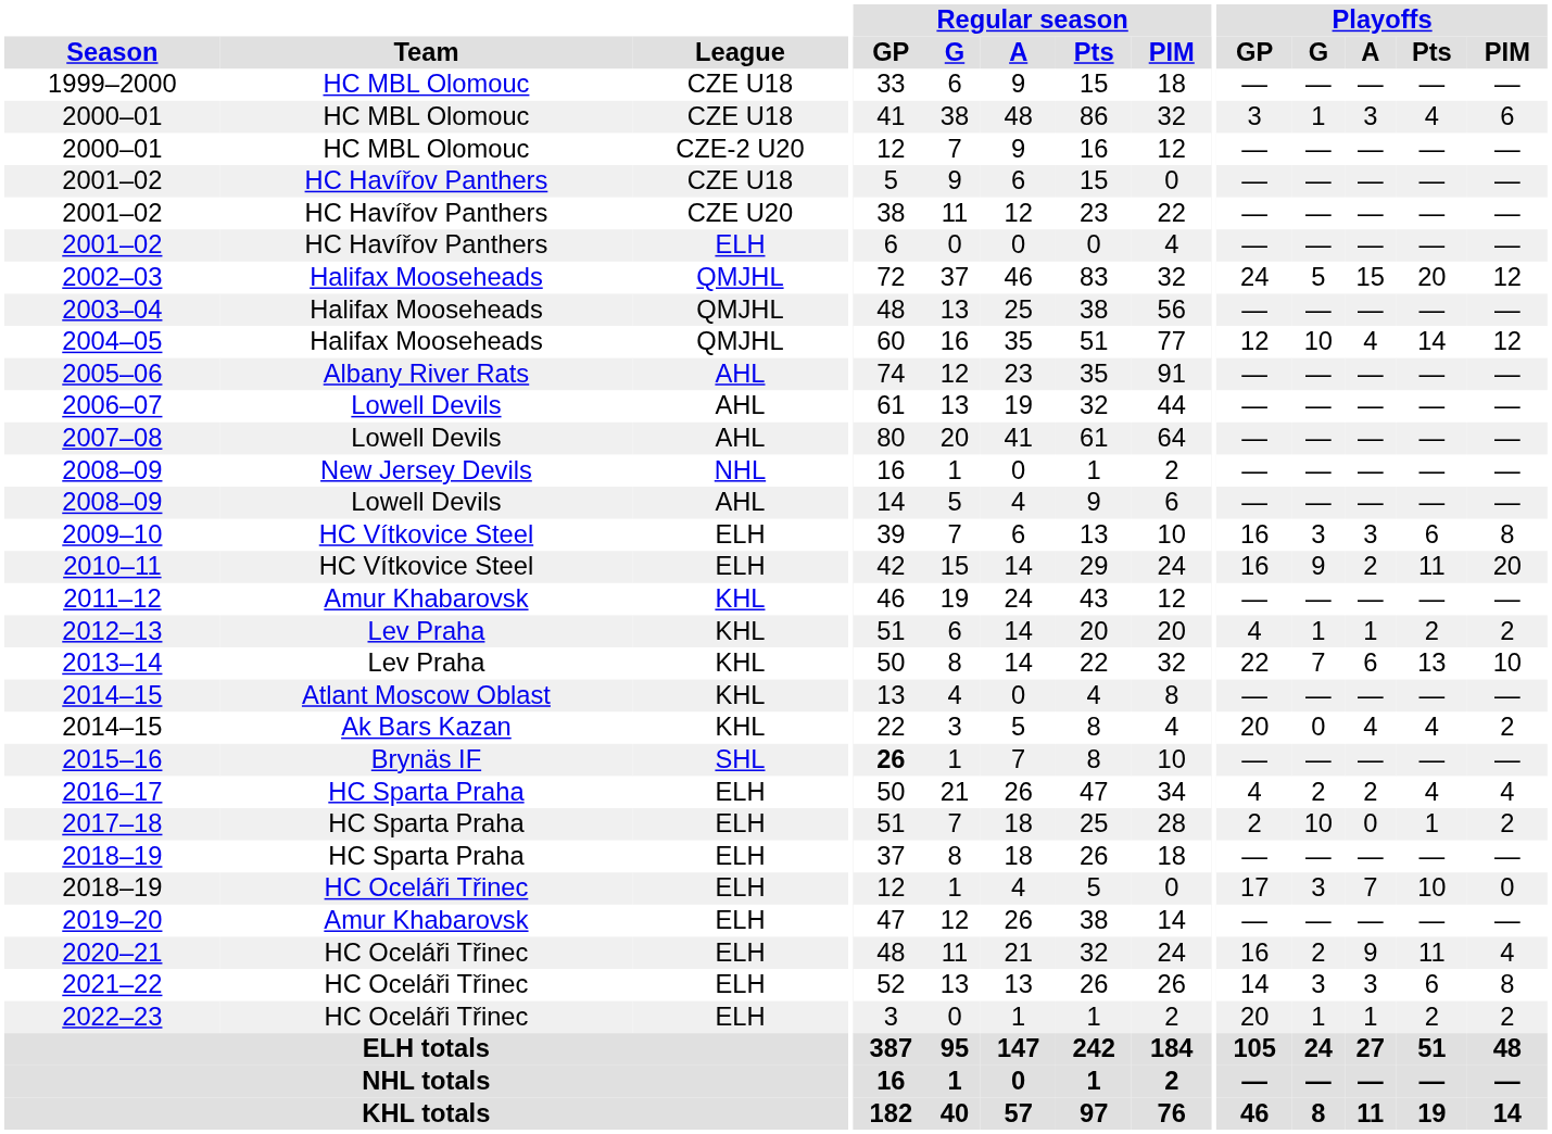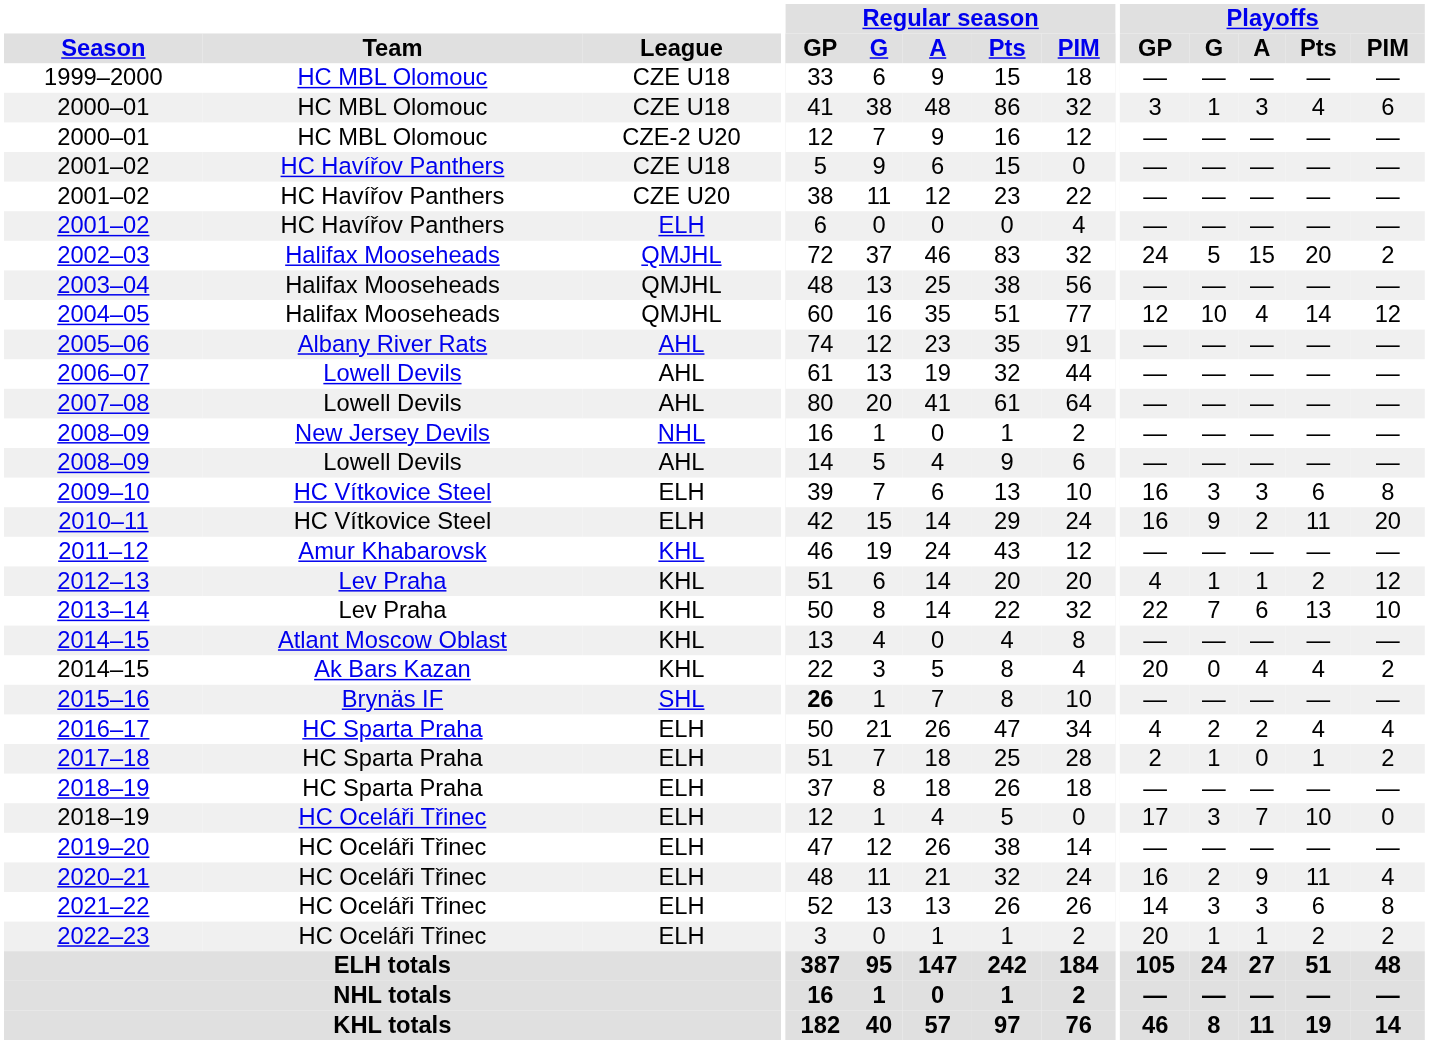2002–03 | Playoffs / PIM: 12 -> 2
2012–13 | Playoffs / PIM: 2 -> 12
2017–18 | Playoffs / G: 10 -> 1
2019–20 | Team: Amur Khabarovsk -> HC Oceláři Třinec
